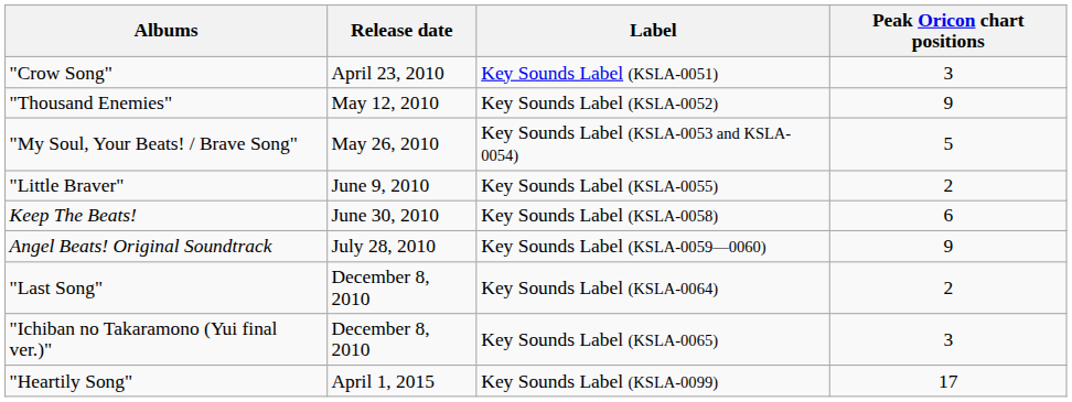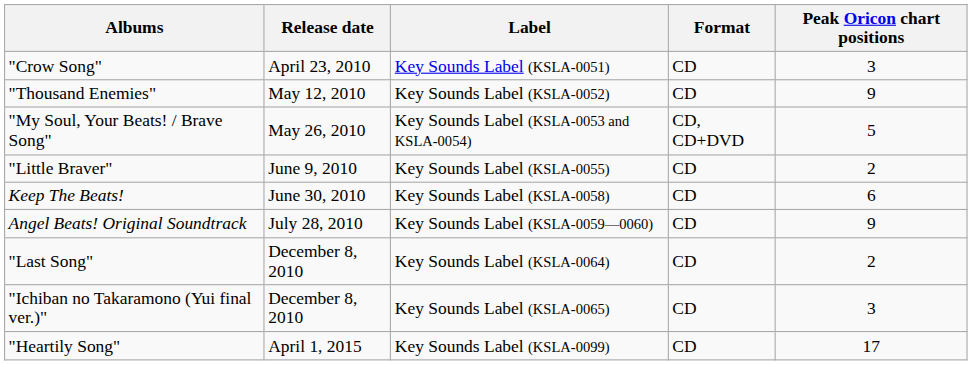+ column: Format | CD | CD | CD, CD+DVD | CD | CD | CD | CD | CD | CD
